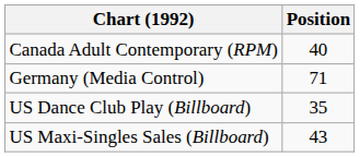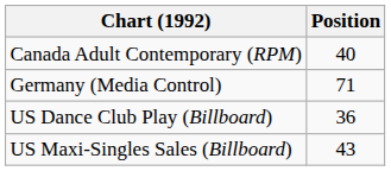US Dance Club Play (Billboard) | Position: 35 -> 36
